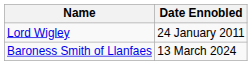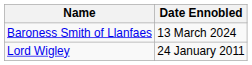rows swapped: Lord Wigley <-> Baroness Smith of Llanfaes
